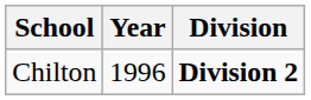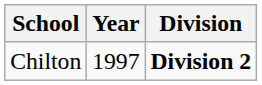Chilton | Year: 1996 -> 1997
